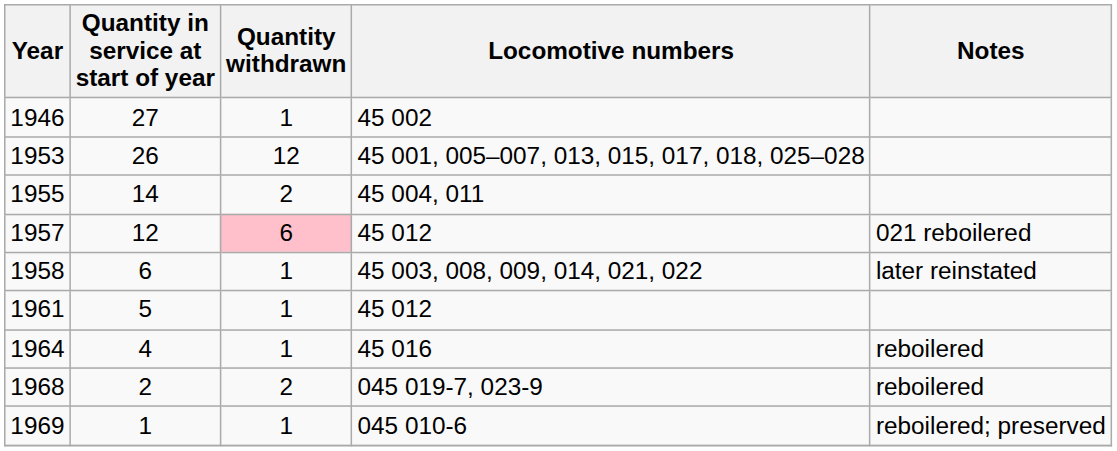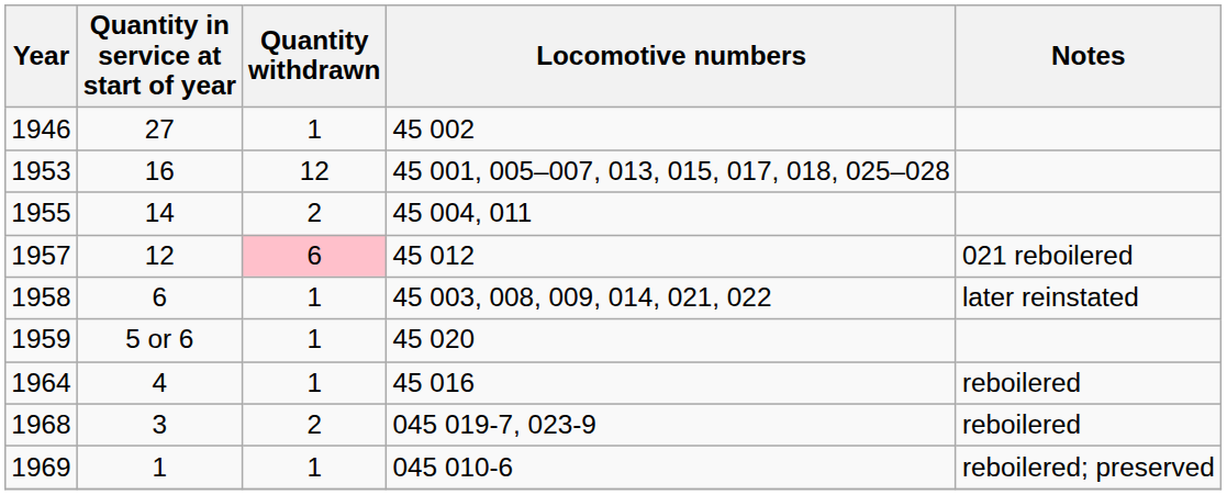1953 | Quantity in service at start of year: 26 -> 16
+ row: 1959 | 5 or 6 | 1 | 45 020
- row: 1961 | 5 | 1 | 45 012
1968 | Quantity in service at start of year: 2 -> 3
